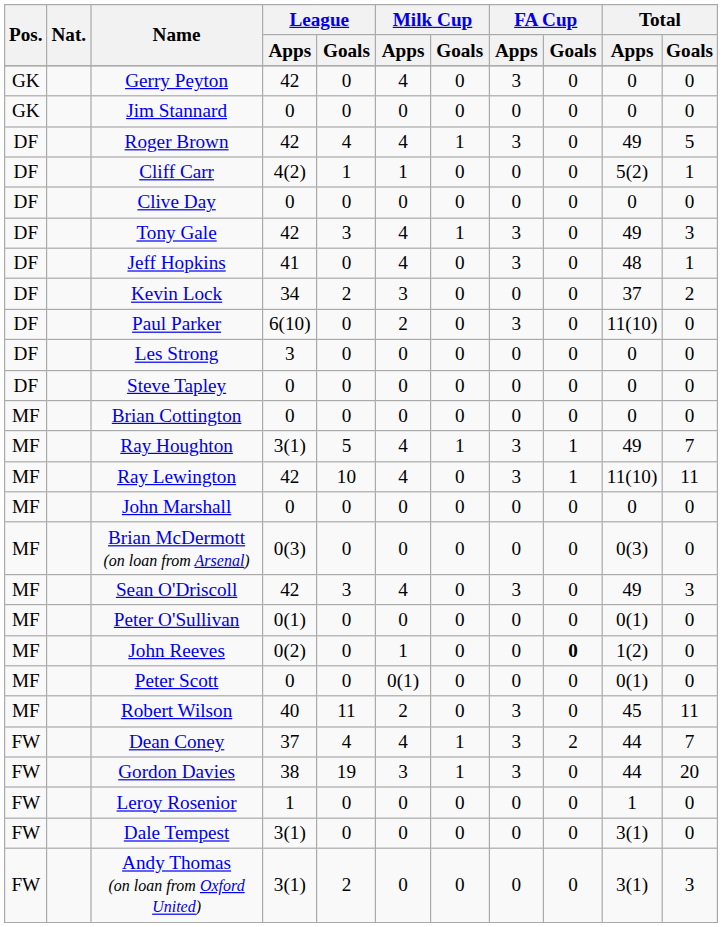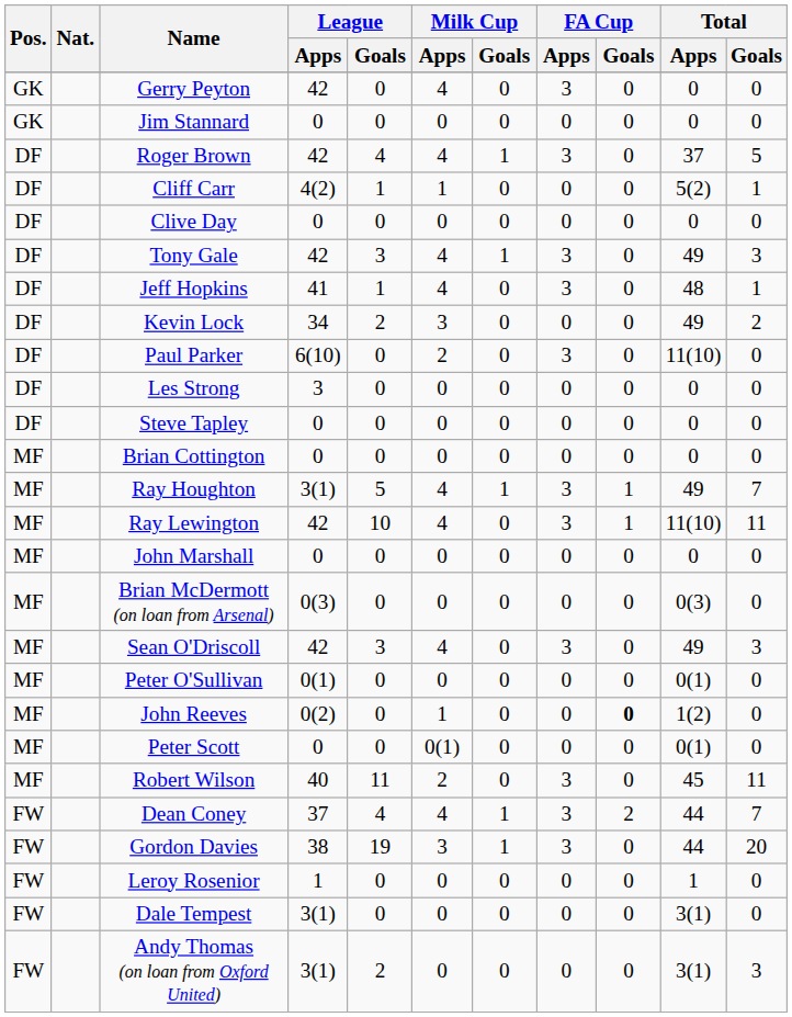Roger Brown | Total / Apps: 49 -> 37
Jeff Hopkins | League / Goals: 0 -> 1
Kevin Lock | Total / Apps: 37 -> 49
